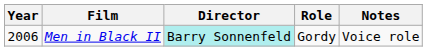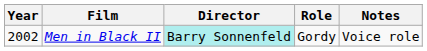Men in Black II | Year: 2006 -> 2002
